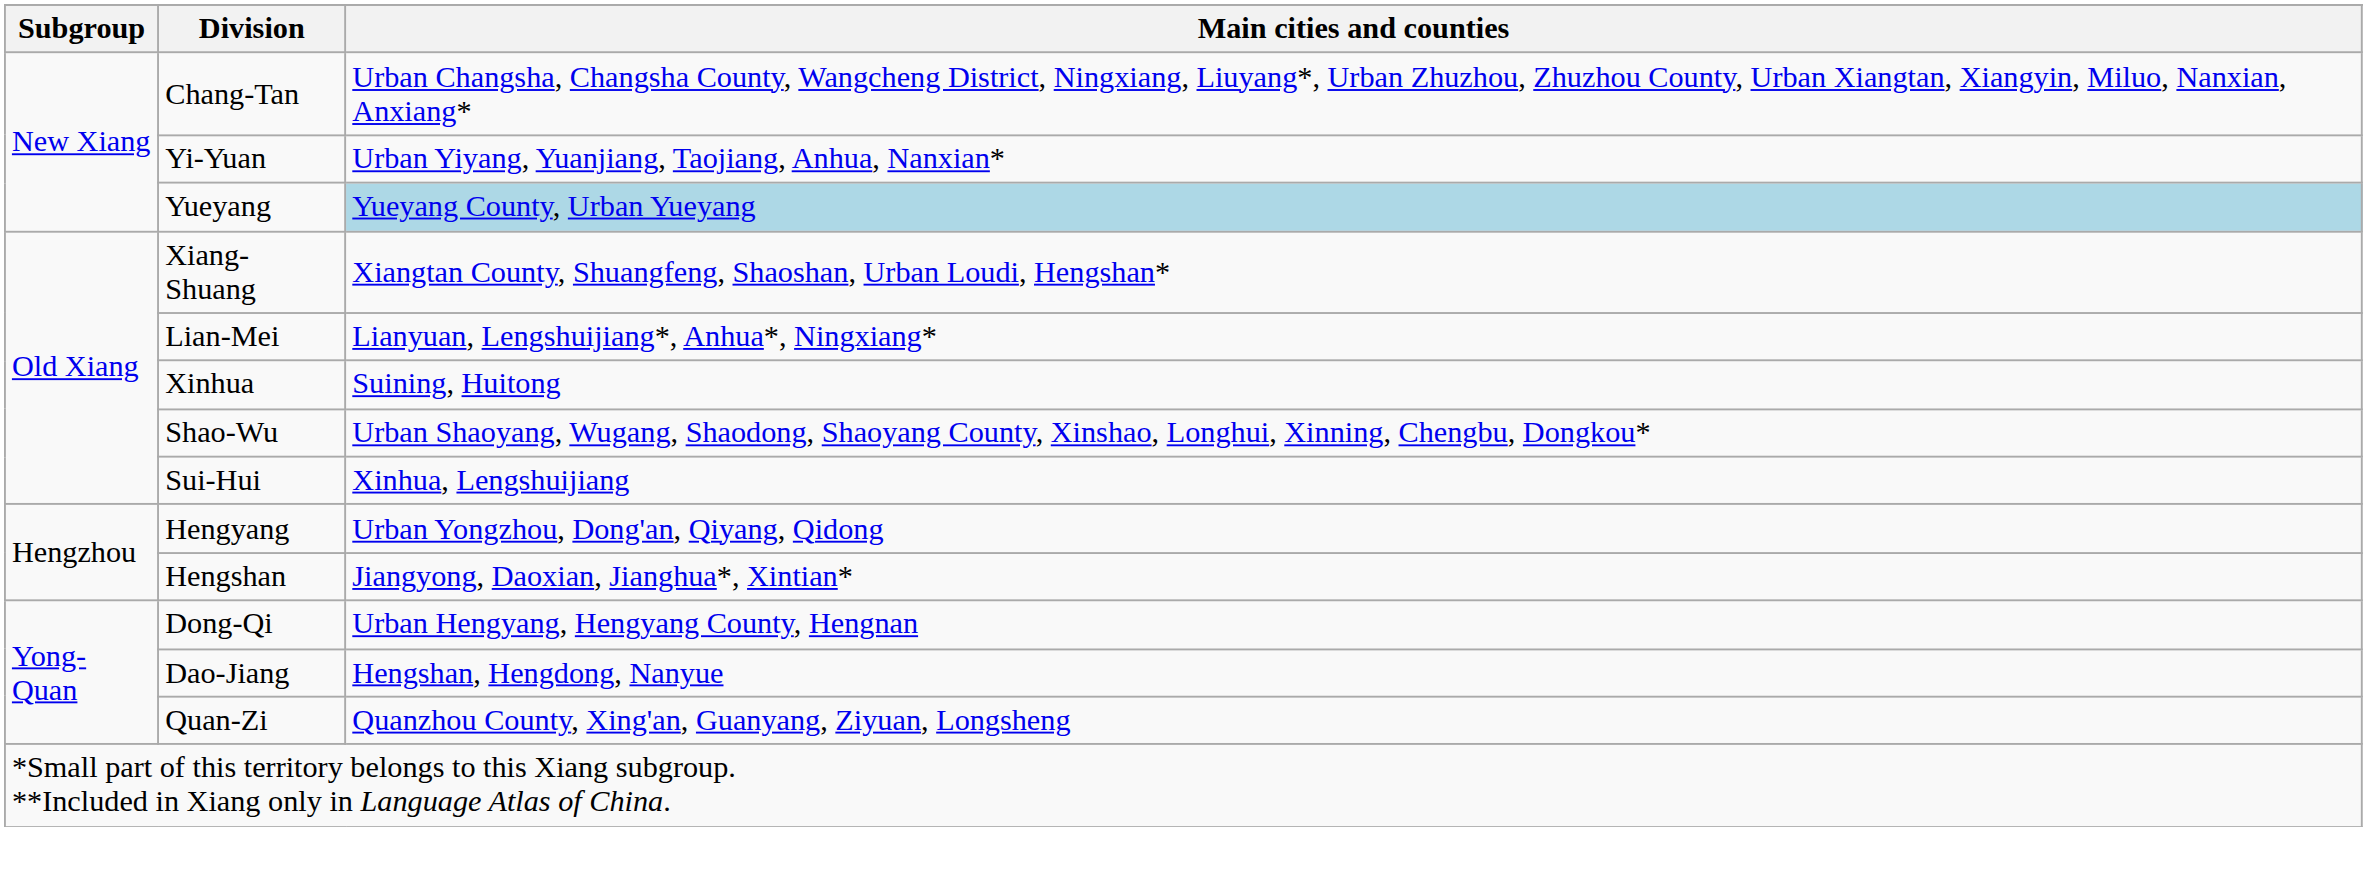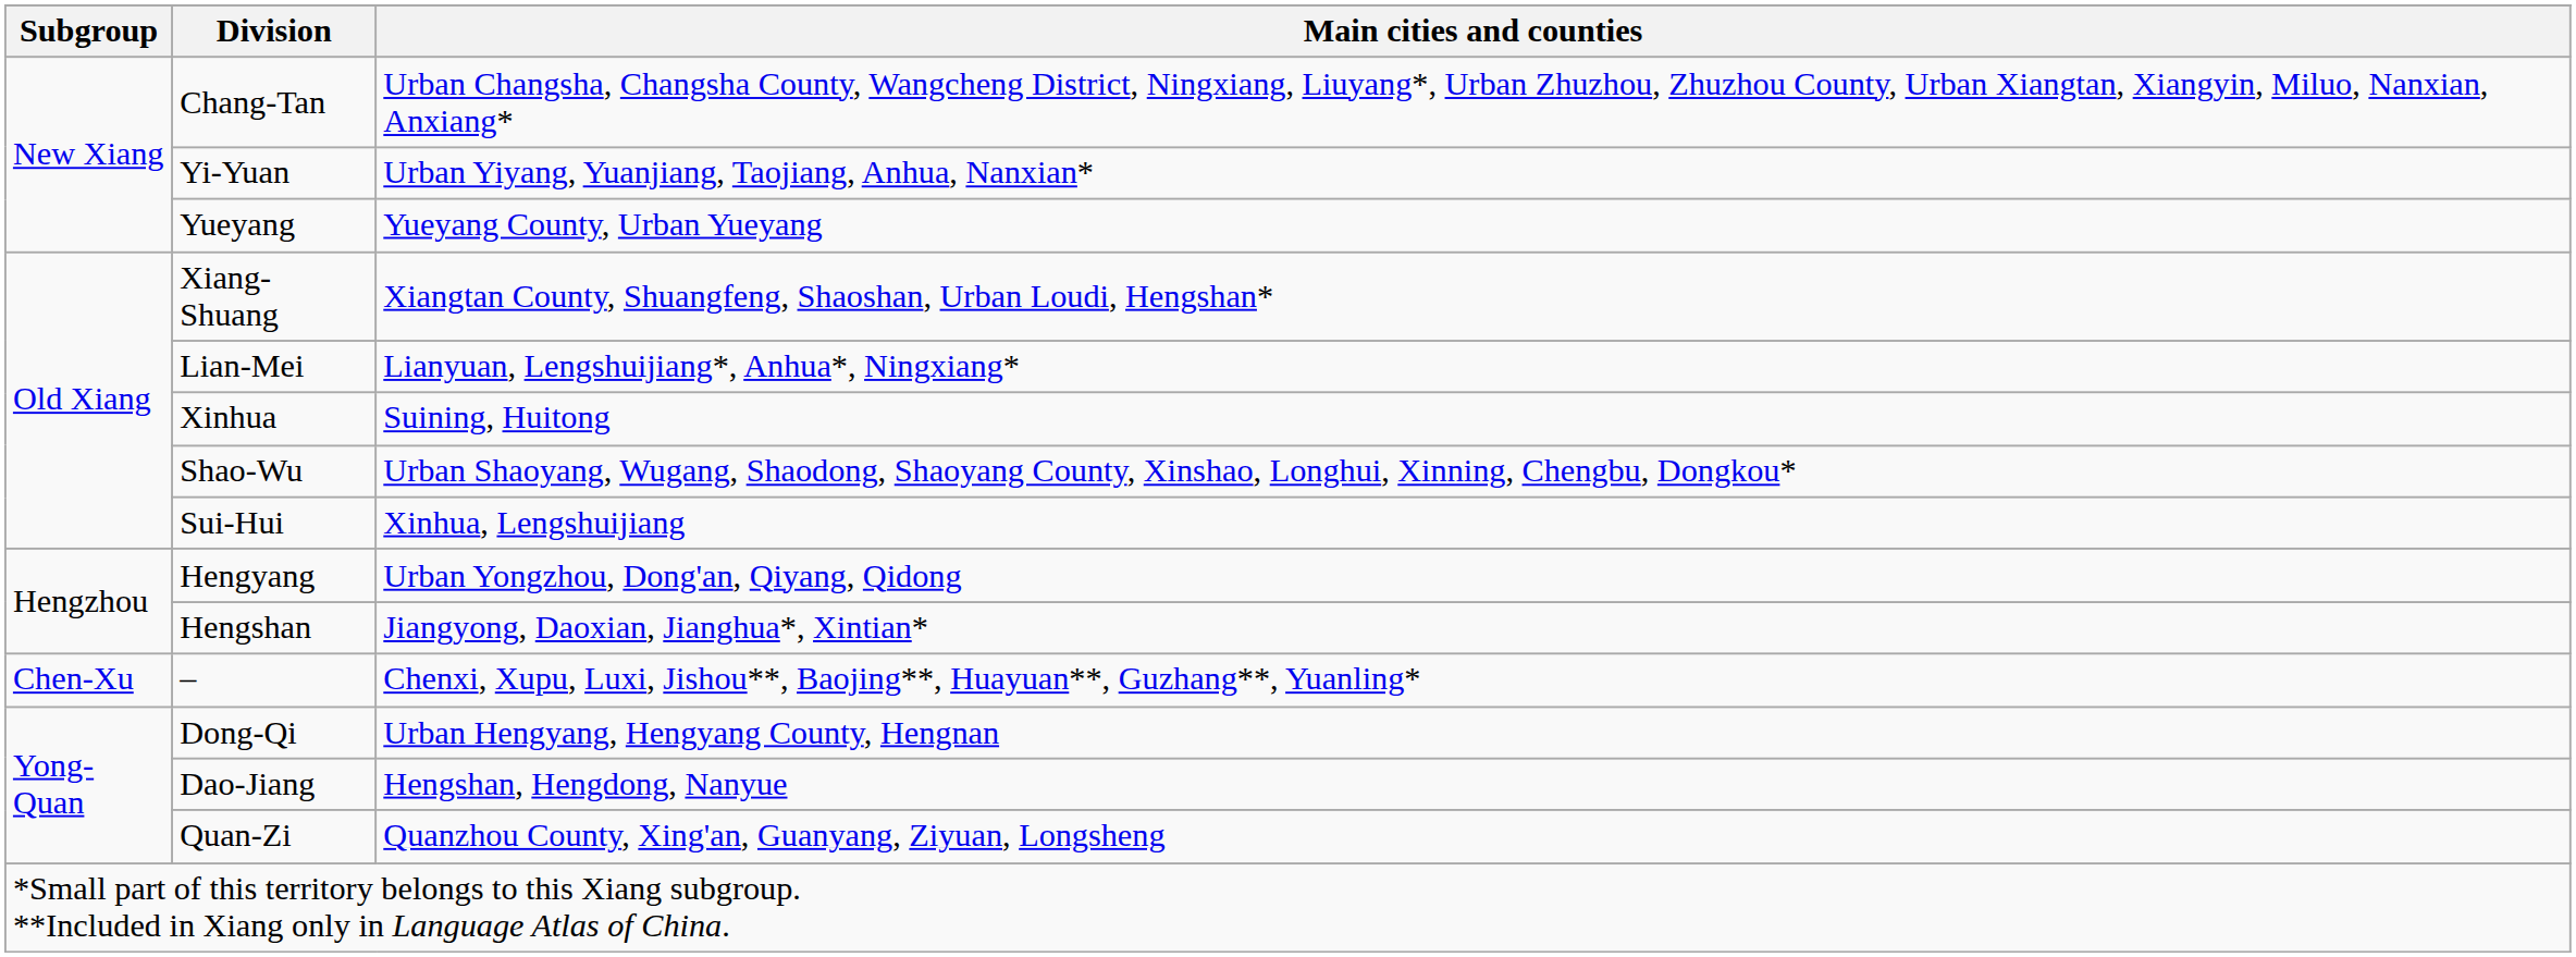Yueyang | Main cities and counties: lightblue background -> no background
+ row: Chen-Xu | – | Chenxi, Xupu, Luxi, Jishou**, Baojing**, Huayuan**, Guzhang**, Yuanling*
